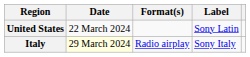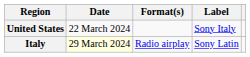United States | Label: Sony Latin -> Sony Italy
Italy | Label: Sony Italy -> Sony Latin
